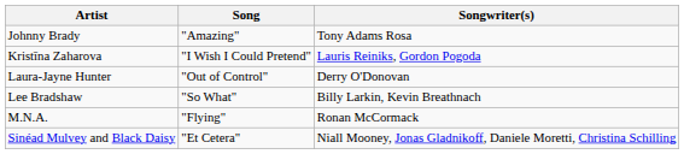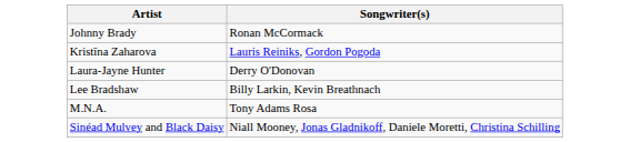- column: Song | "Amazing" | "I Wish I Could Pretend" | "Out of Control" | "So What" | "Flying" | "Et Cetera"
Johnny Brady | Songwriter(s): Tony Adams Rosa -> Ronan McCormack
M.N.A. | Songwriter(s): Ronan McCormack -> Tony Adams Rosa
